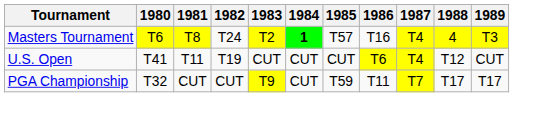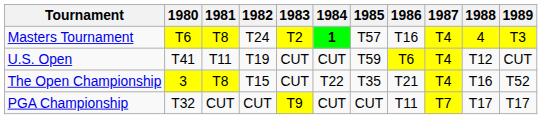U.S. Open | 1985: CUT -> T59
+ row: The Open Championship | 3 | T8 | T15 | CUT | T22 | T35 | T21 | T4 | T16 | T52
PGA Championship | 1985: T59 -> CUT
